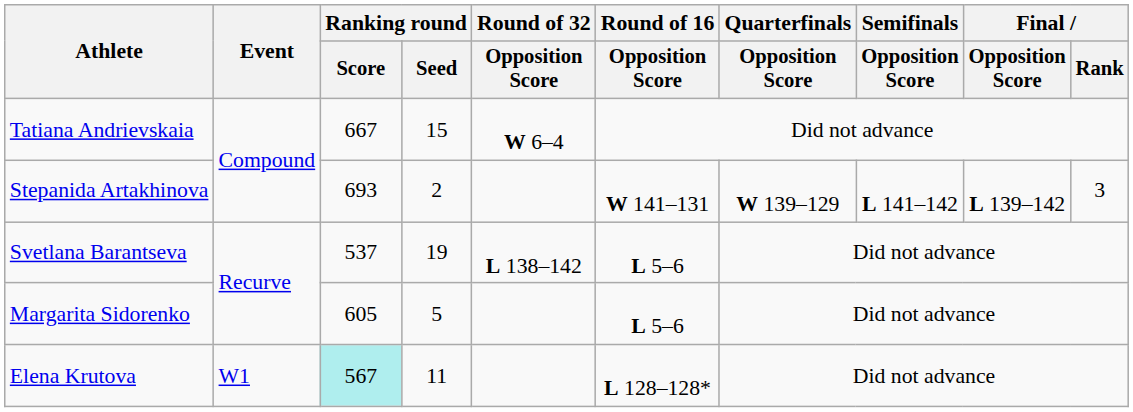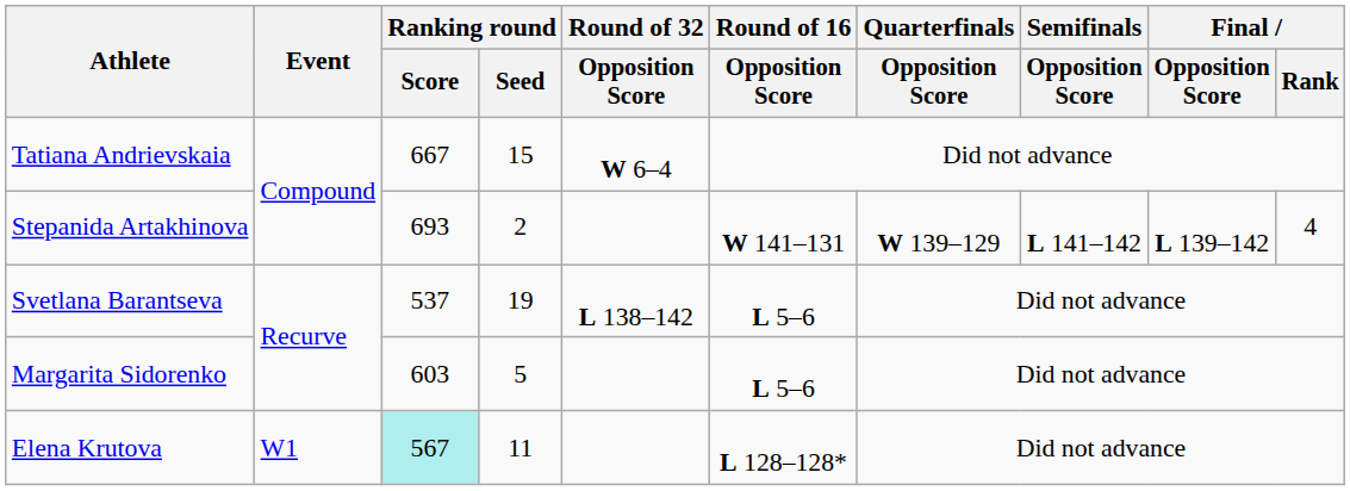Stepanida Artakhinova | Final / Rank: 3 -> 4
Margarita Sidorenko | Ranking round / Score: 605 -> 603
